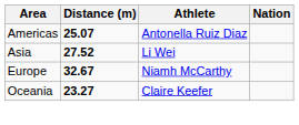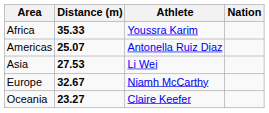+ row: Africa | 35.33 | Youssra Karim
Asia | Distance (m): 27.52 -> 27.53
